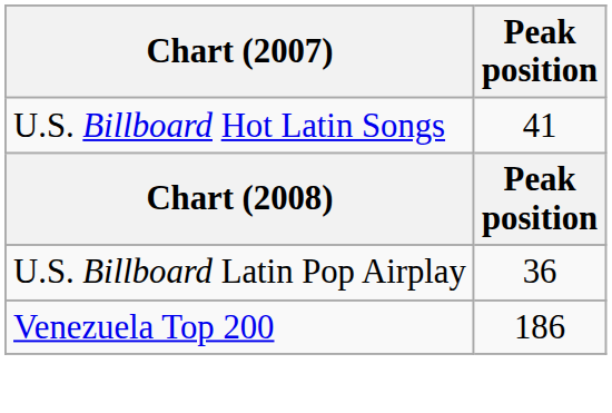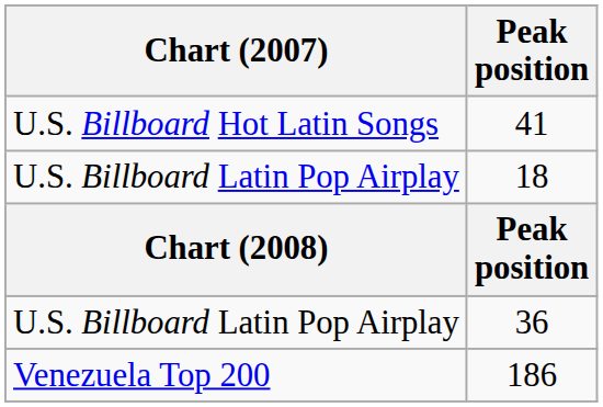+ row: U.S. Billboard Latin Pop Airplay | 18
